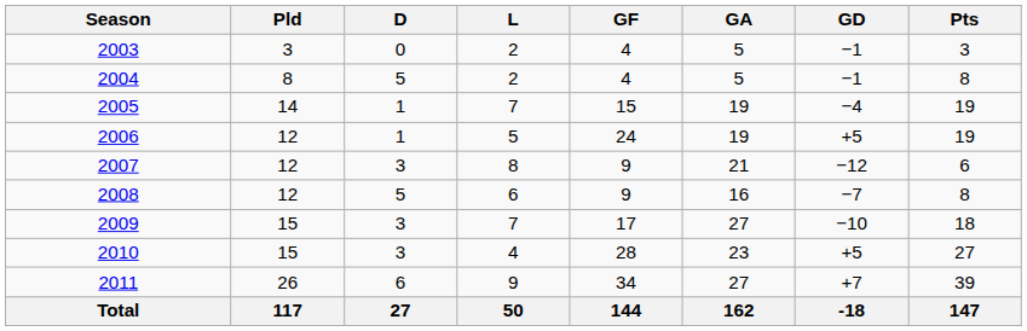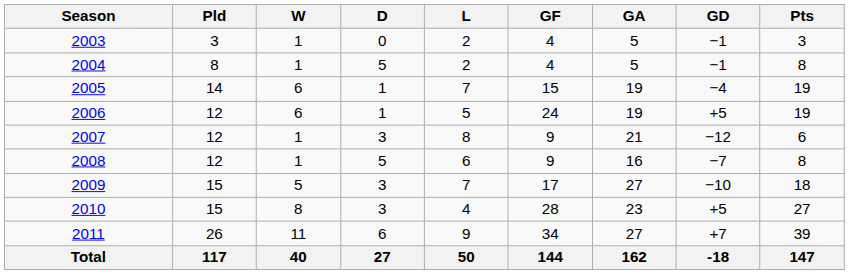+ column: W | 1 | 1 | 6 | 6 | 1 | 1 | 5 | 8 | 11 | 40
